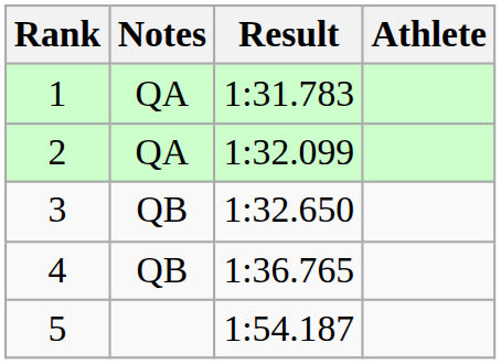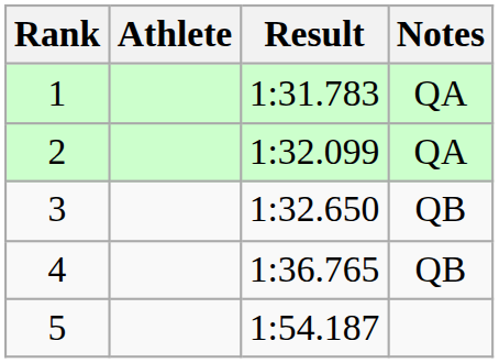columns swapped: Athlete <-> Notes
